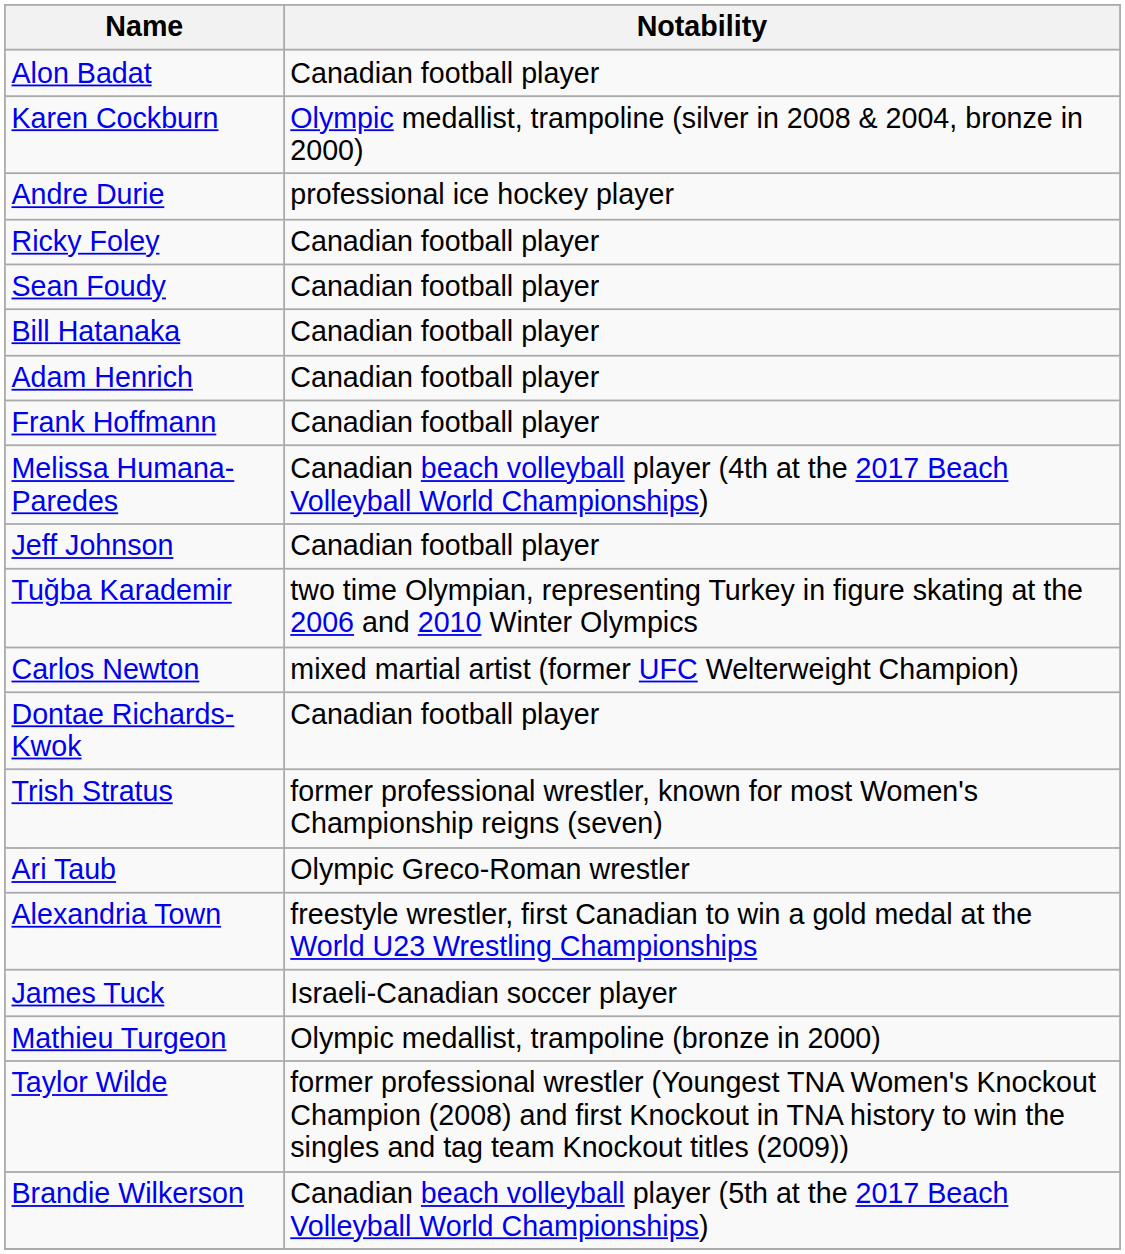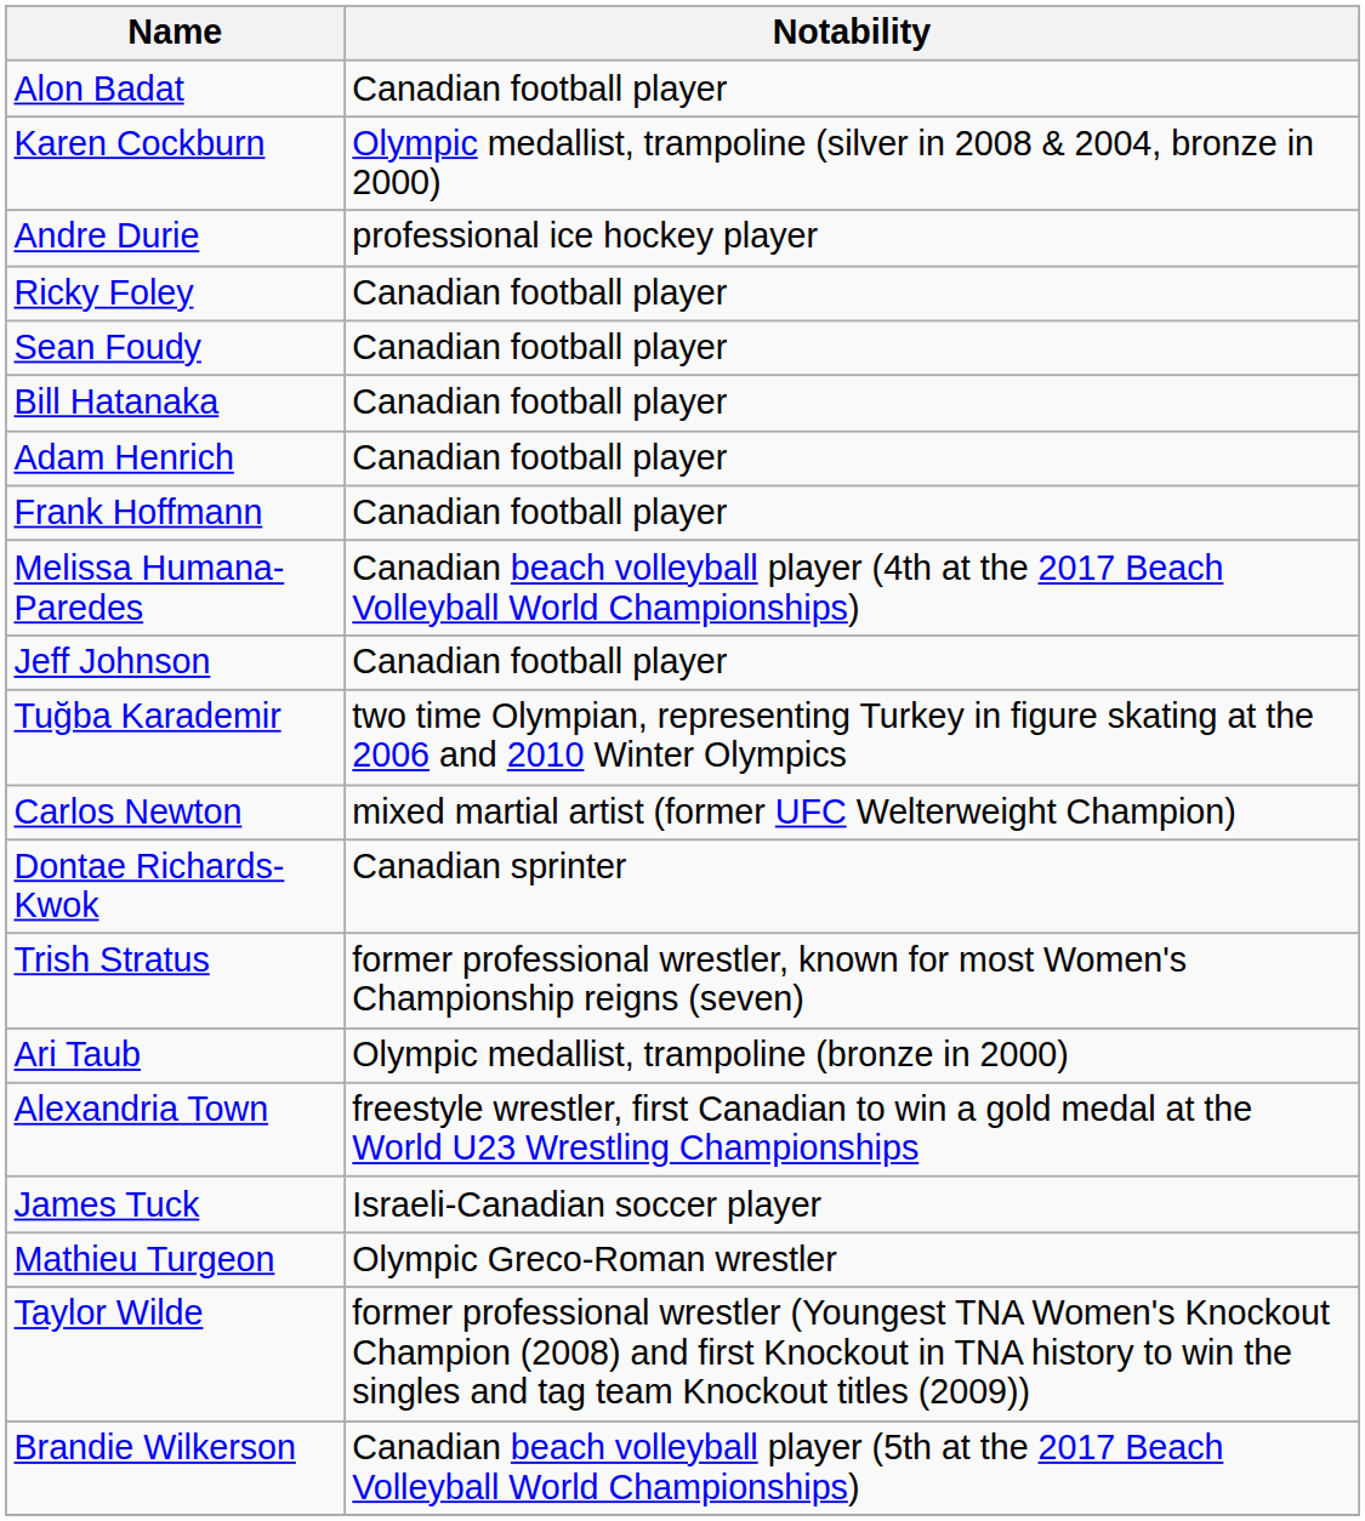Dontae Richards-Kwok | Notability: Canadian football player -> Canadian sprinter
Ari Taub | Notability: Olympic Greco-Roman wrestler -> Olympic medallist, trampoline (bronze in 2000)
Mathieu Turgeon | Notability: Olympic medallist, trampoline (bronze in 2000) -> Olympic Greco-Roman wrestler
